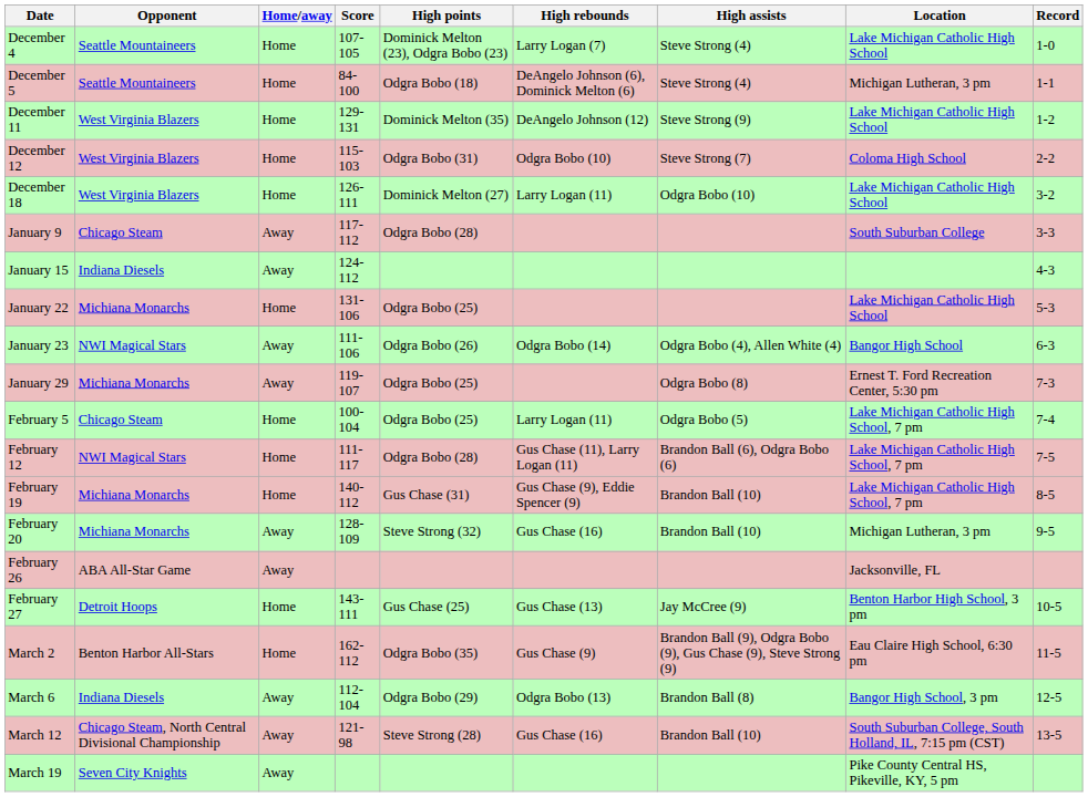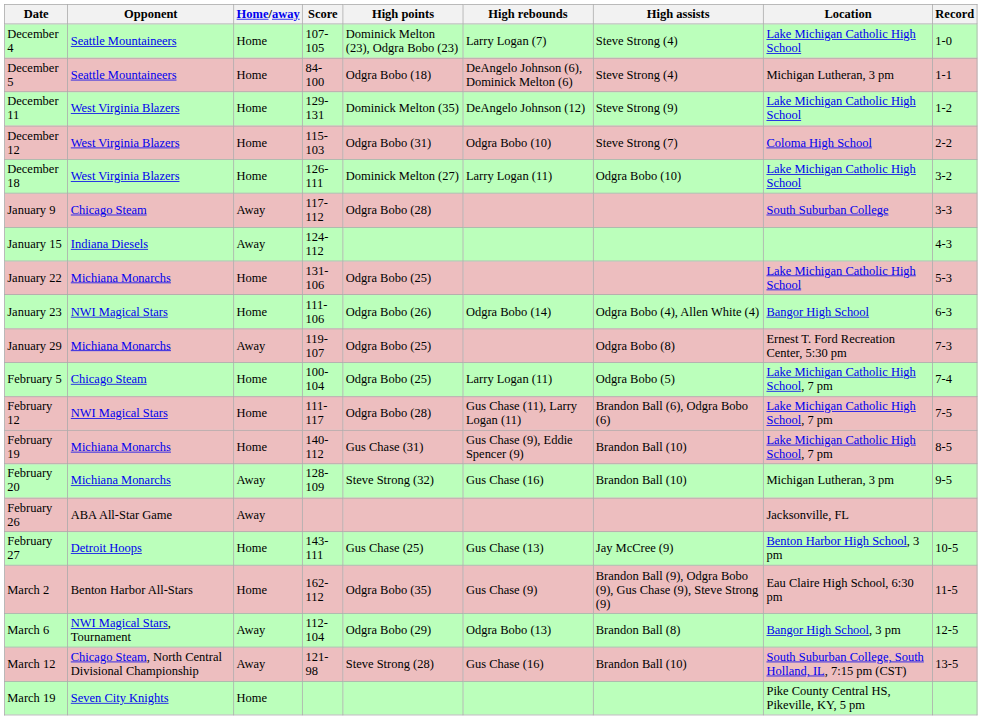January 23 | Home/away: Away -> Home
March 6 | Opponent: Indiana Diesels -> NWI Magical Stars, Tournament
March 19 | Home/away: Away -> Home
